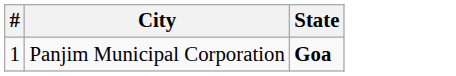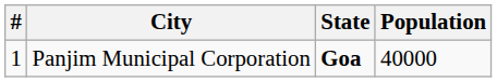+ column: Population | 40000
